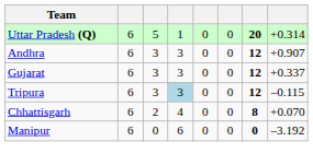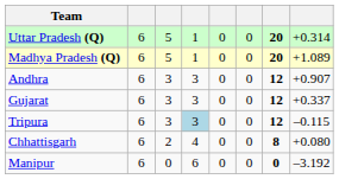+ row: Madhya Pradesh (Q) | 6 | 5 | 1 | 0 | 0 | 20 | +1.089
Chhattisgarh | column 8: +0.070 -> +0.080
